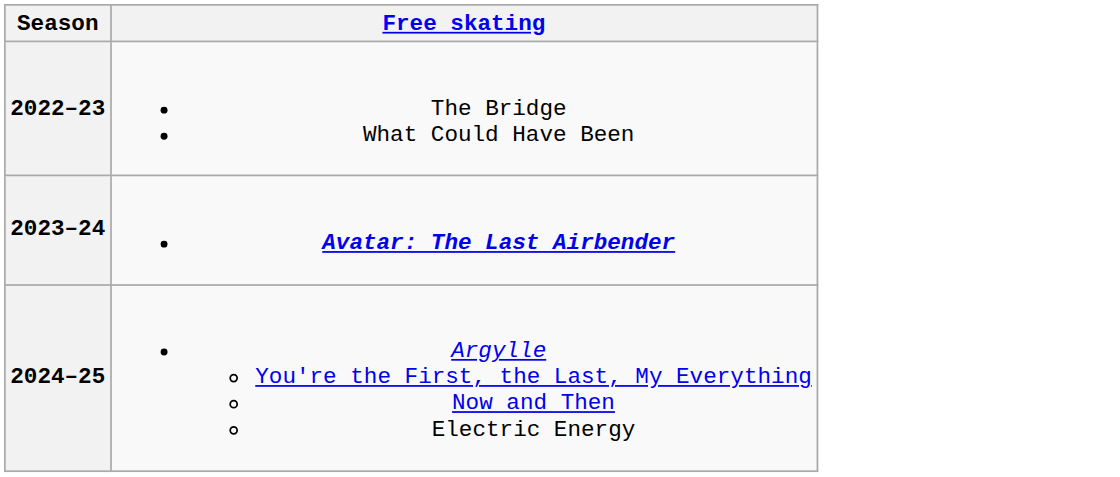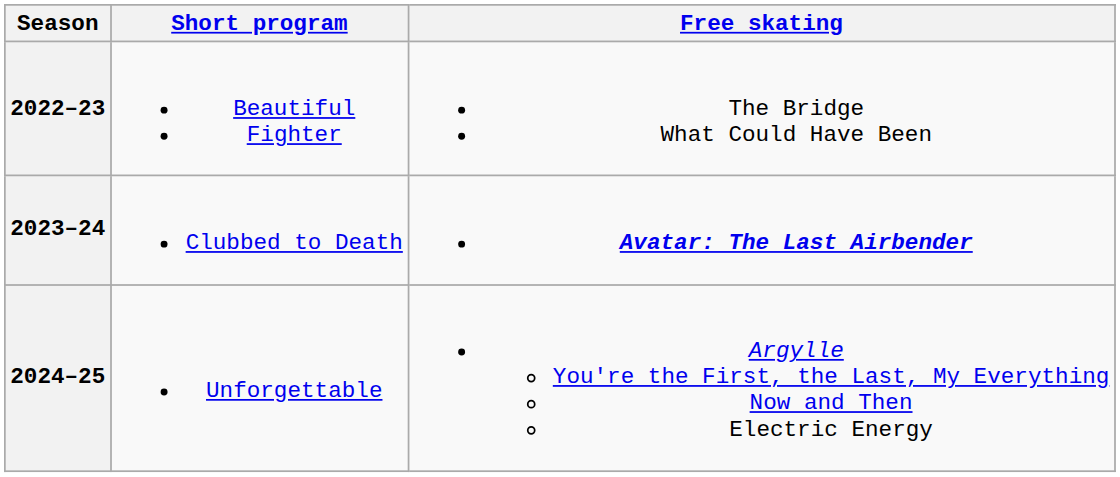+ column: Short program | Beautiful Fighter | Clubbed to Death | Unforgettable
